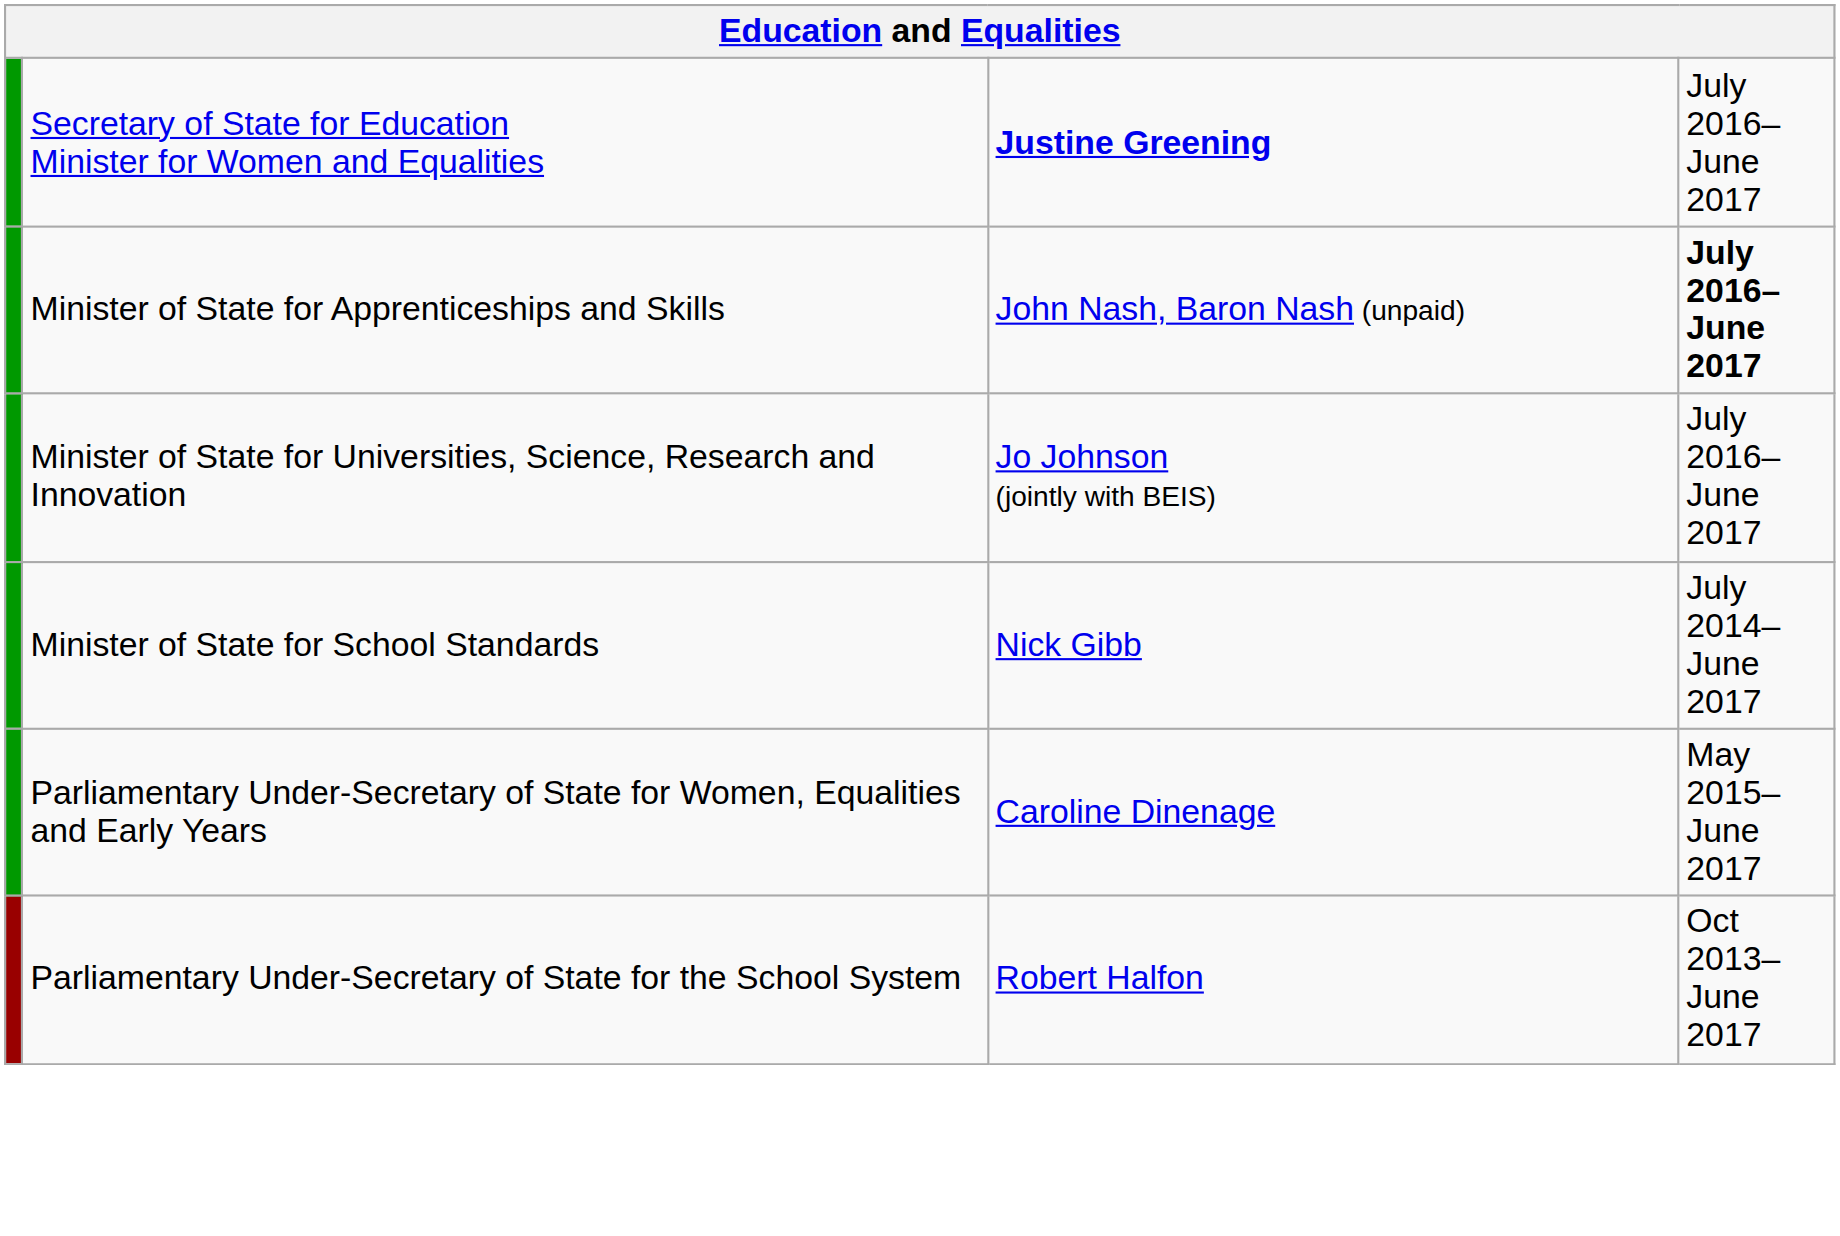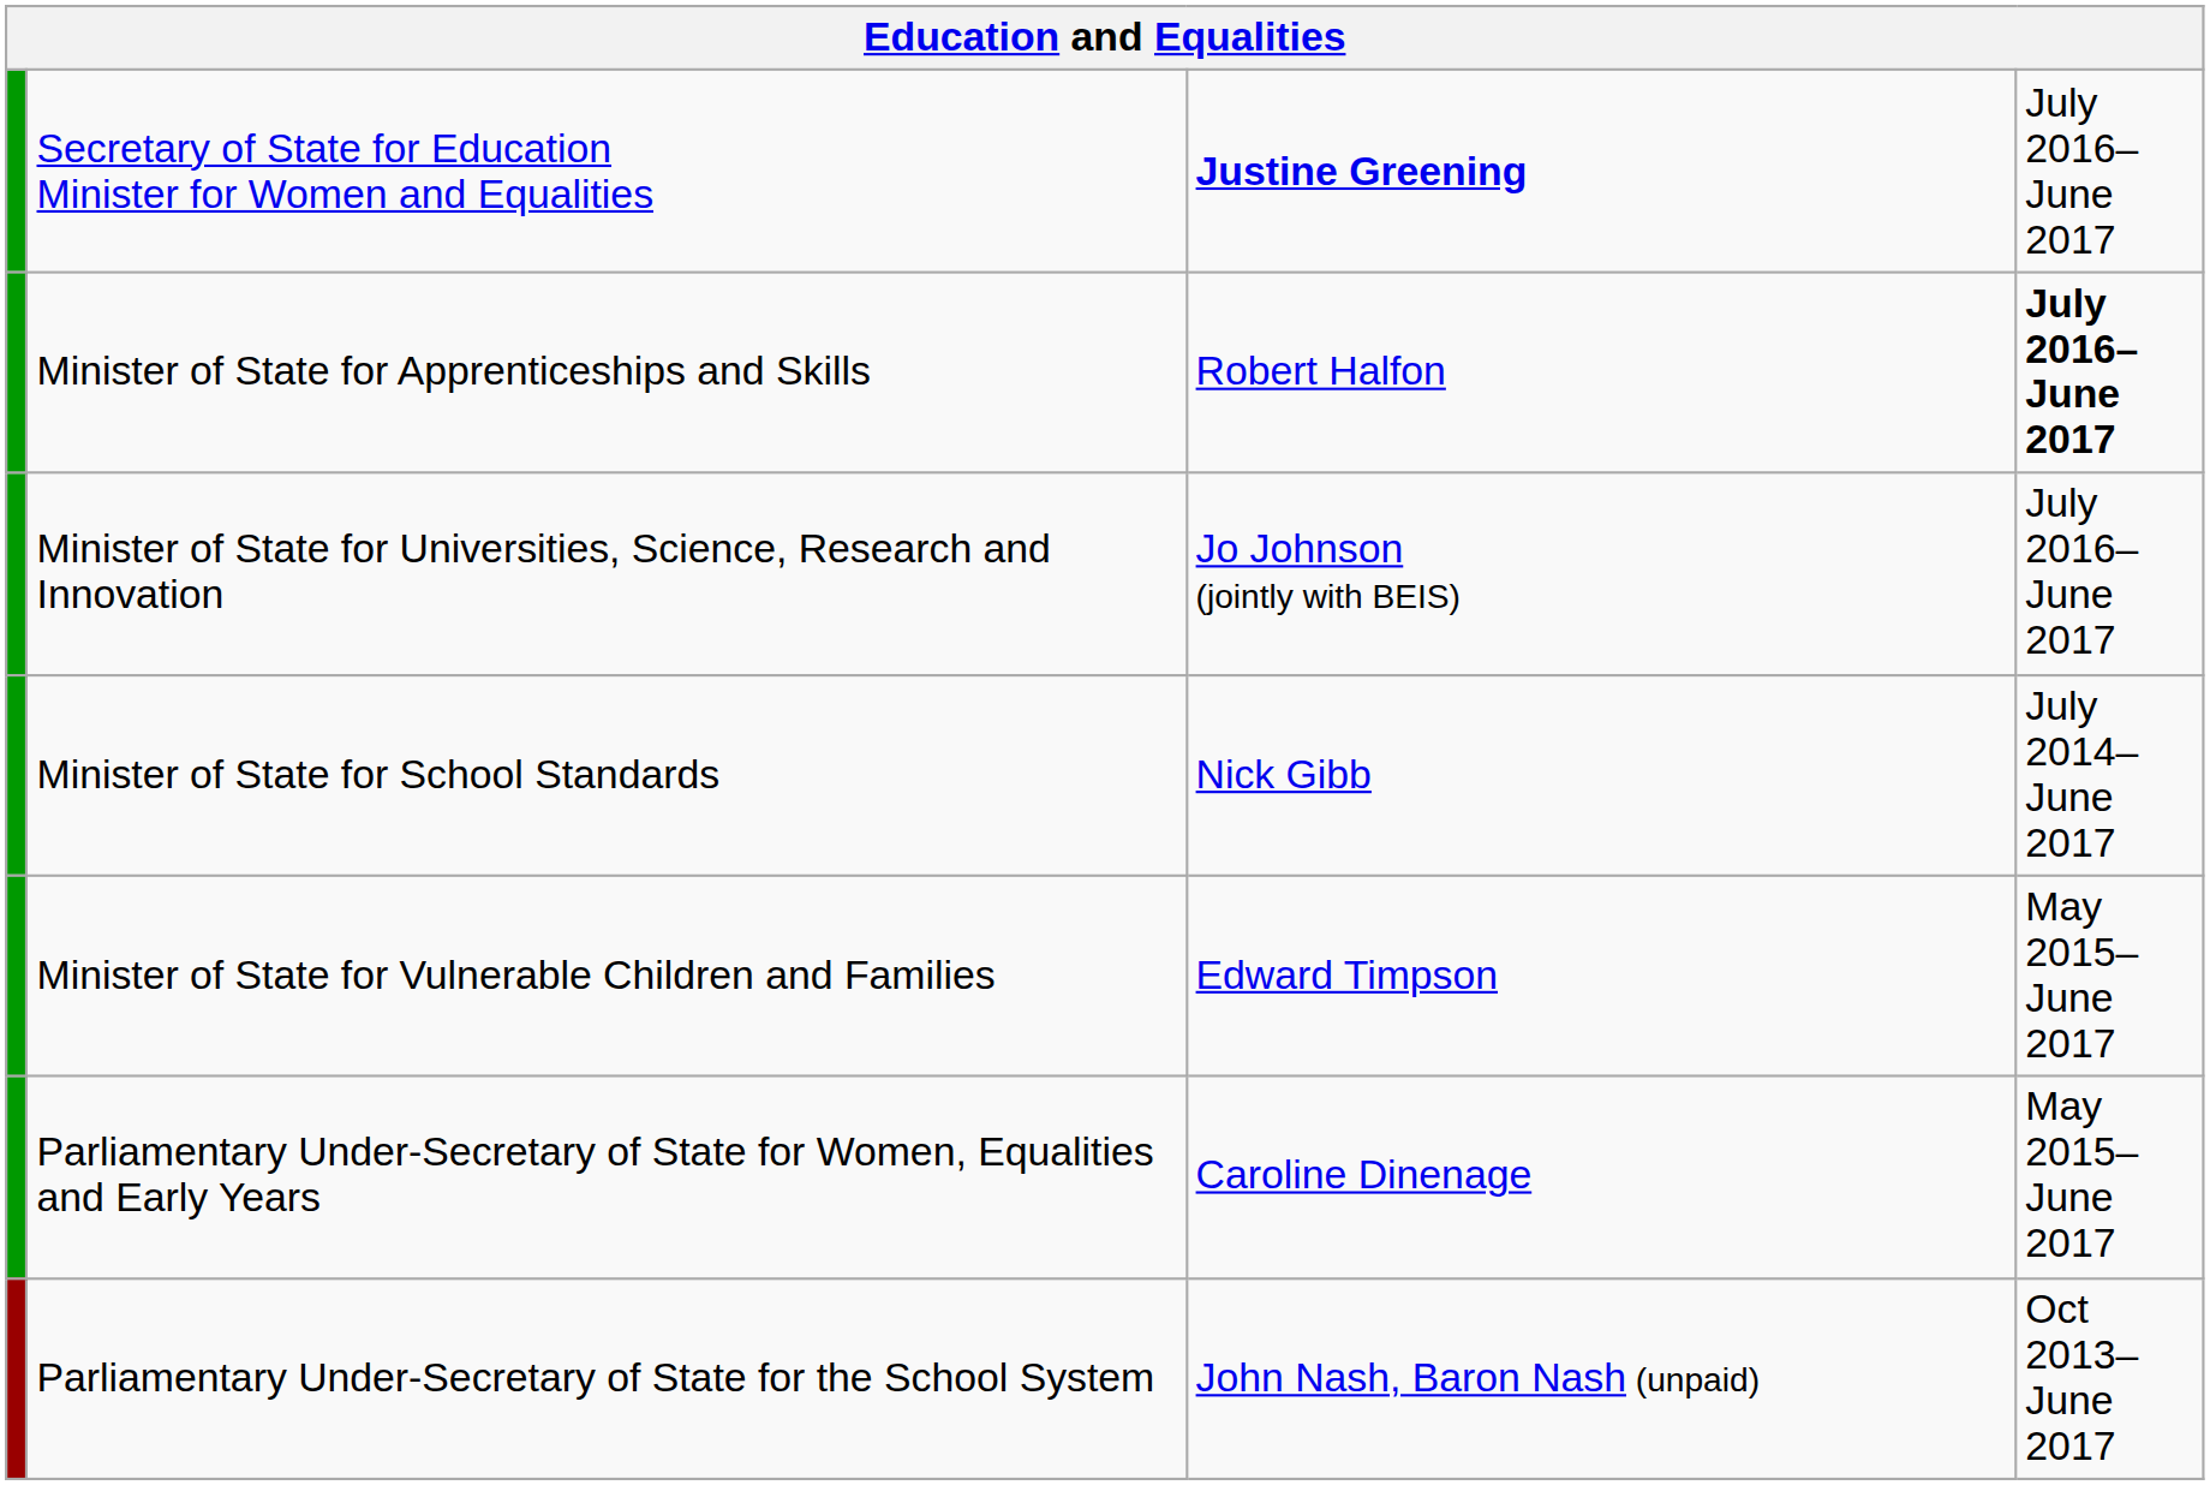Minister of State for Apprenticeships and Skills | column 3: John Nash, Baron Nash (unpaid) -> Robert Halfon
+ row: Minister of State for Vulnerable Children and Families | Edward Timpson | May 2015–June 2017
Parliamentary Under-Secretary of State for the School System | column 3: Robert Halfon -> John Nash, Baron Nash (unpaid)
